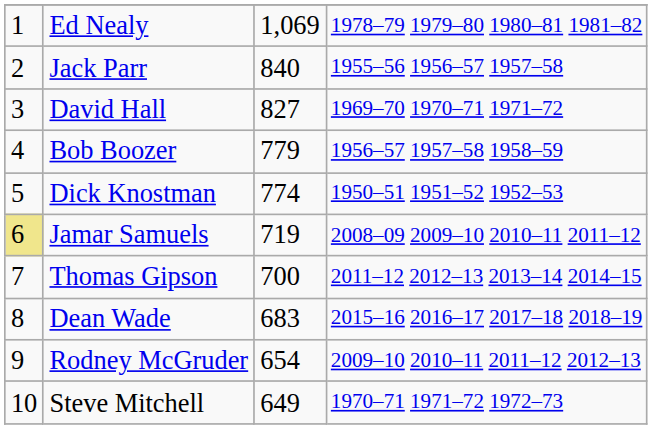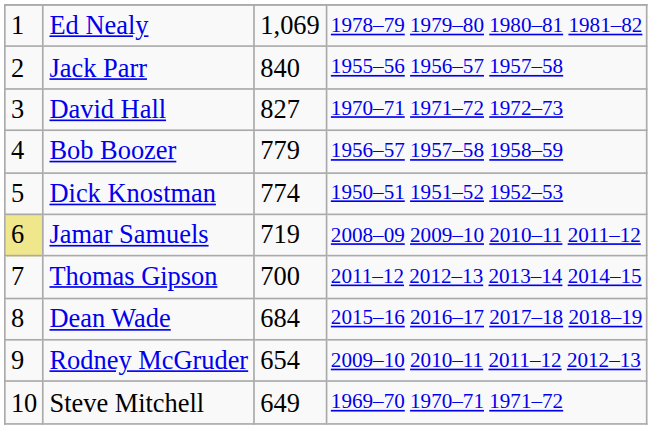David Hall | column 4: 1969–70 1970–71 1971–72 -> 1970–71 1971–72 1972–73
Dean Wade | column 3: 683 -> 684
Steve Mitchell | column 4: 1970–71 1971–72 1972–73 -> 1969–70 1970–71 1971–72
